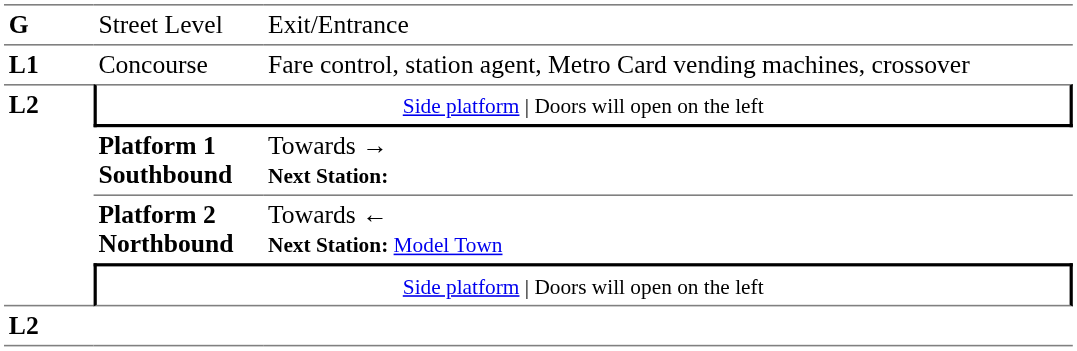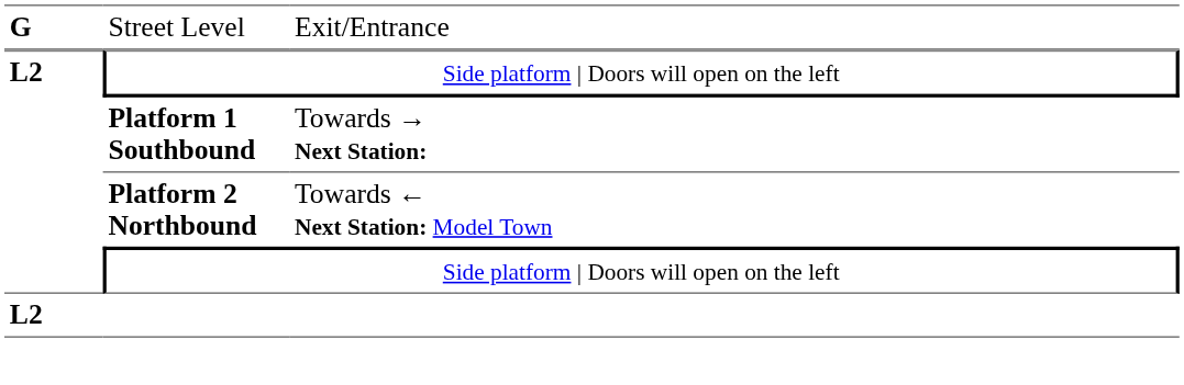- row: L1 | Concourse | Fare control, station agent, Metro Card vending machines, crossover
